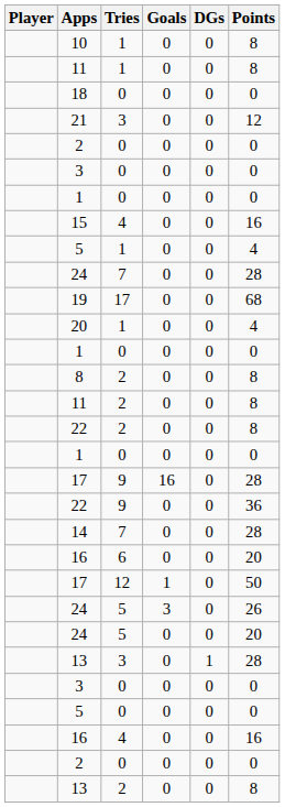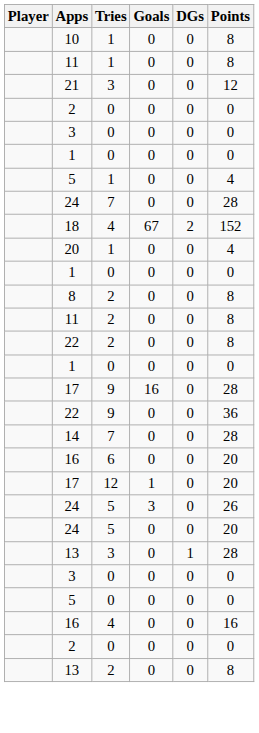- row: 18 | 0 | 0 | 0 | 0
- row: 15 | 4 | 0 | 0 | 16
+ row: 18 | 4 | 67 | 2 | 152
- row: 19 | 17 | 0 | 0 | 68
17 / 12 | Points: 50 -> 20
